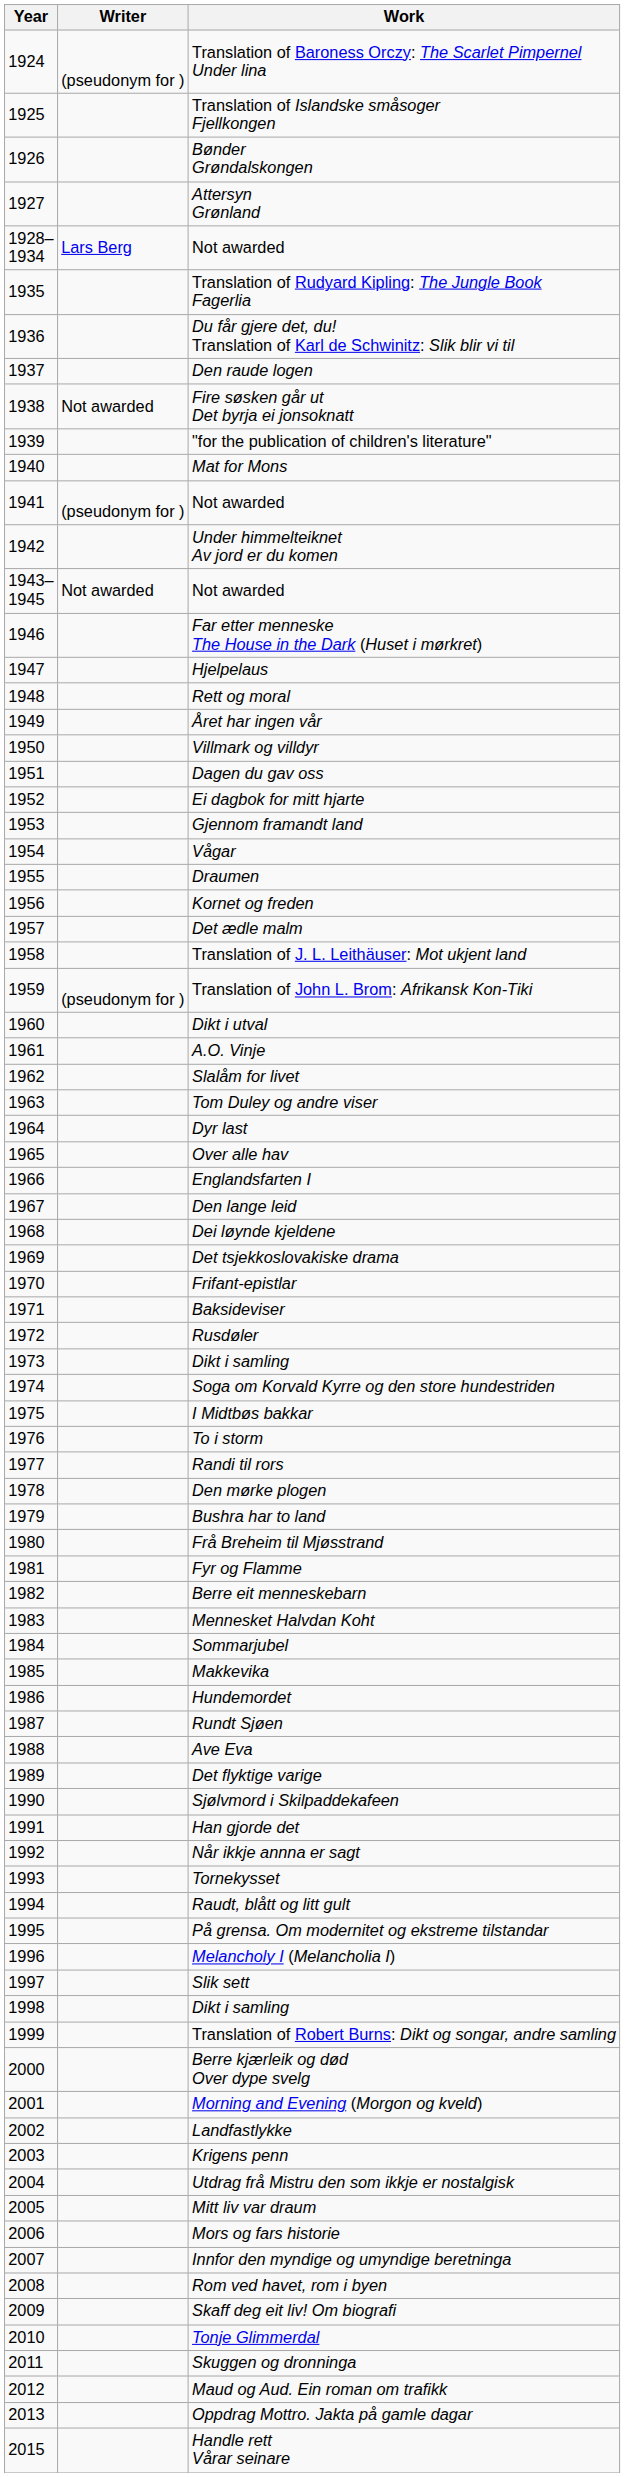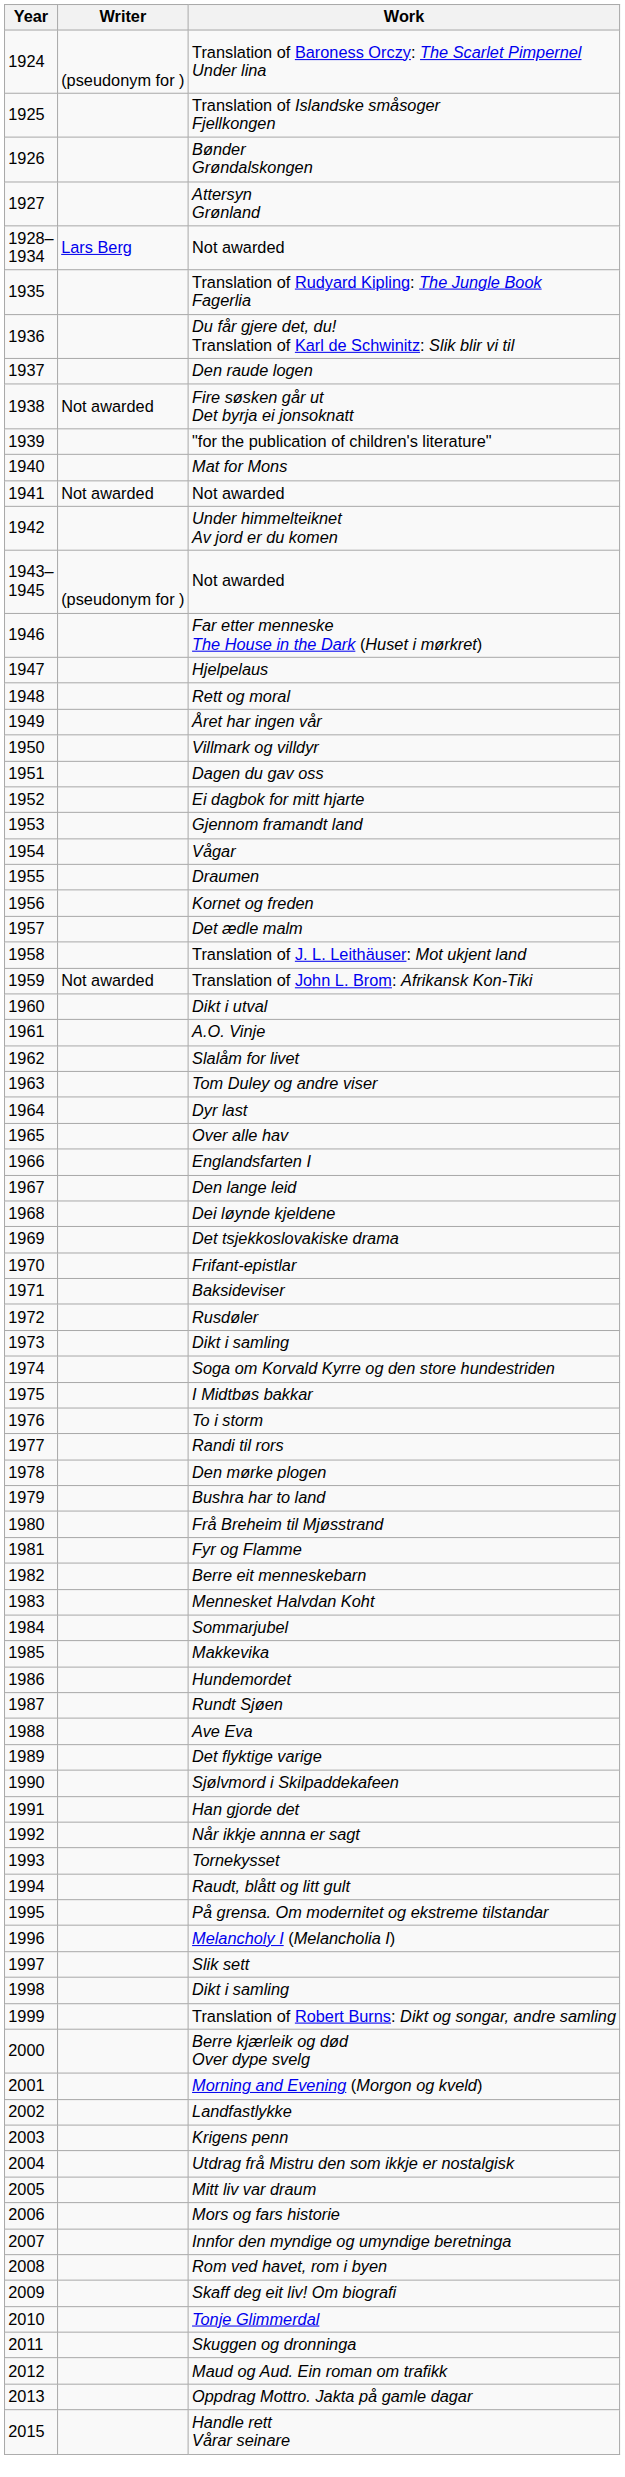1941 / Not awarded | Writer: (pseudonym for ) -> Not awarded
1943– 1945 / Not awarded | Writer: Not awarded -> (pseudonym for )
Translation of John L. Brom: Afrikansk Kon-Tiki | Writer: (pseudonym for ) -> Not awarded
